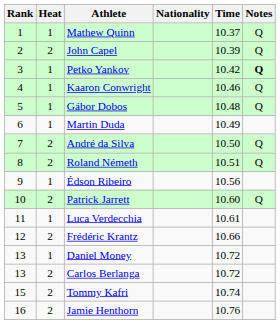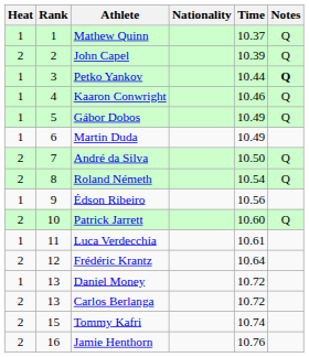columns swapped: Rank <-> Heat
Petko Yankov | Time: 10.42 -> 10.44
Gábor Dobos | Time: 10.48 -> 10.49
Roland Németh | Time: 10.51 -> 10.54
Frédéric Krantz | Time: 10.66 -> 10.64
